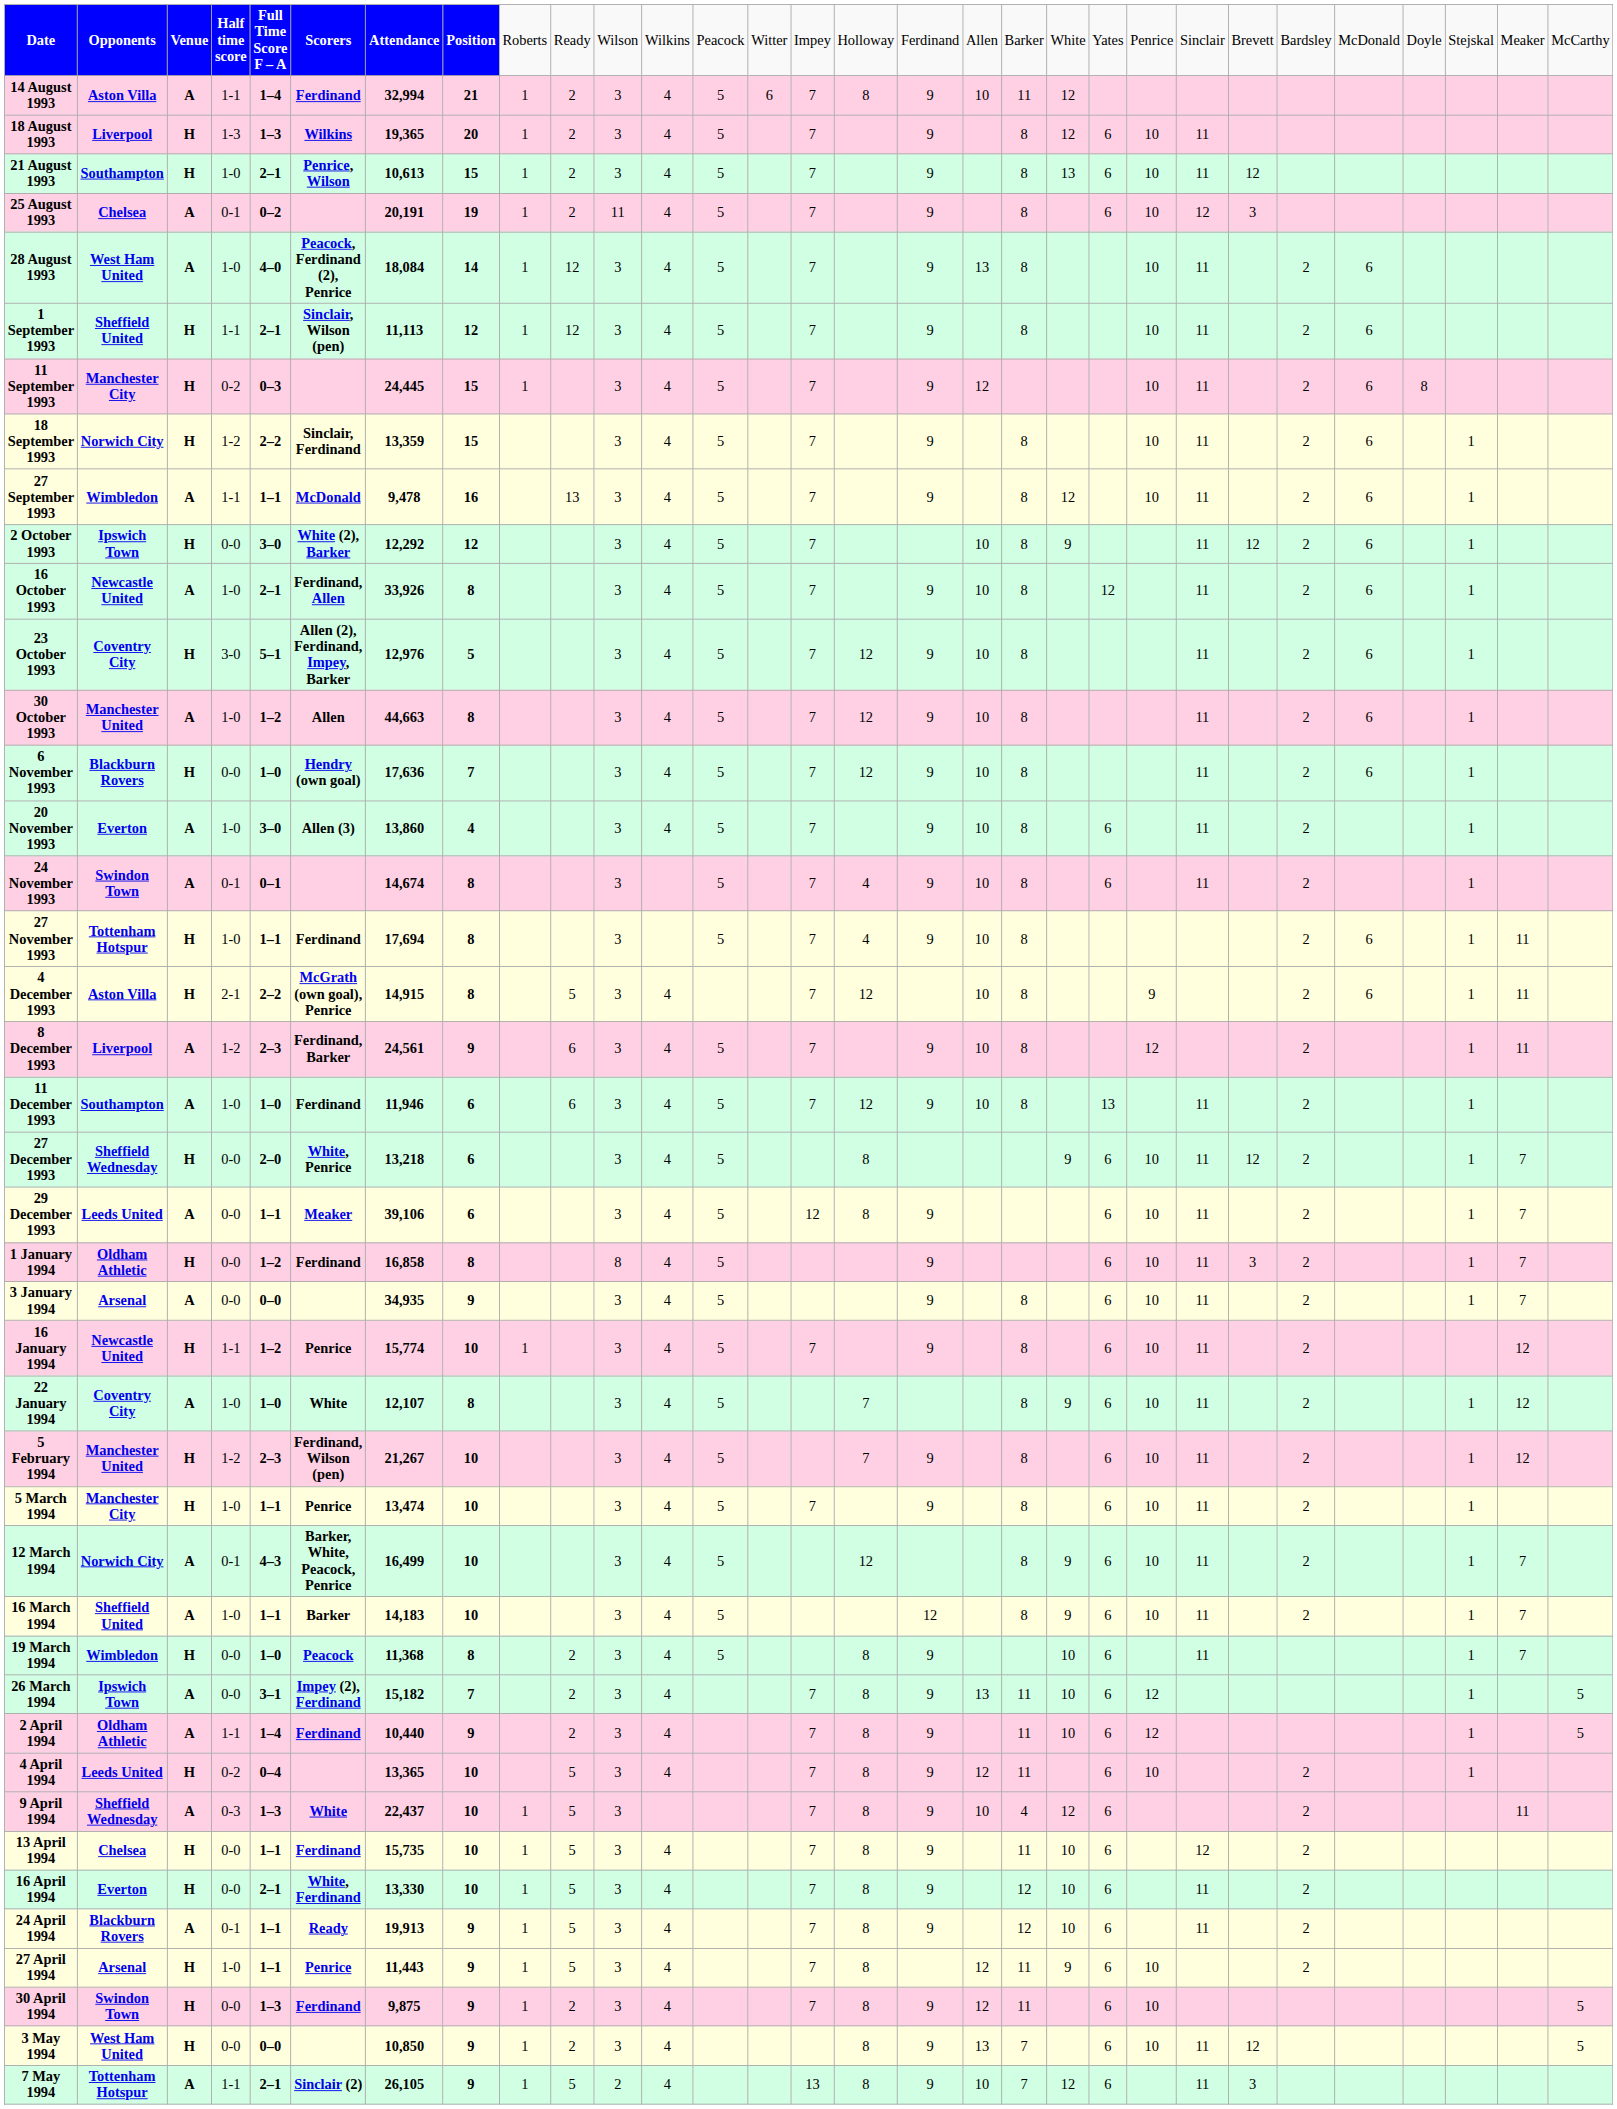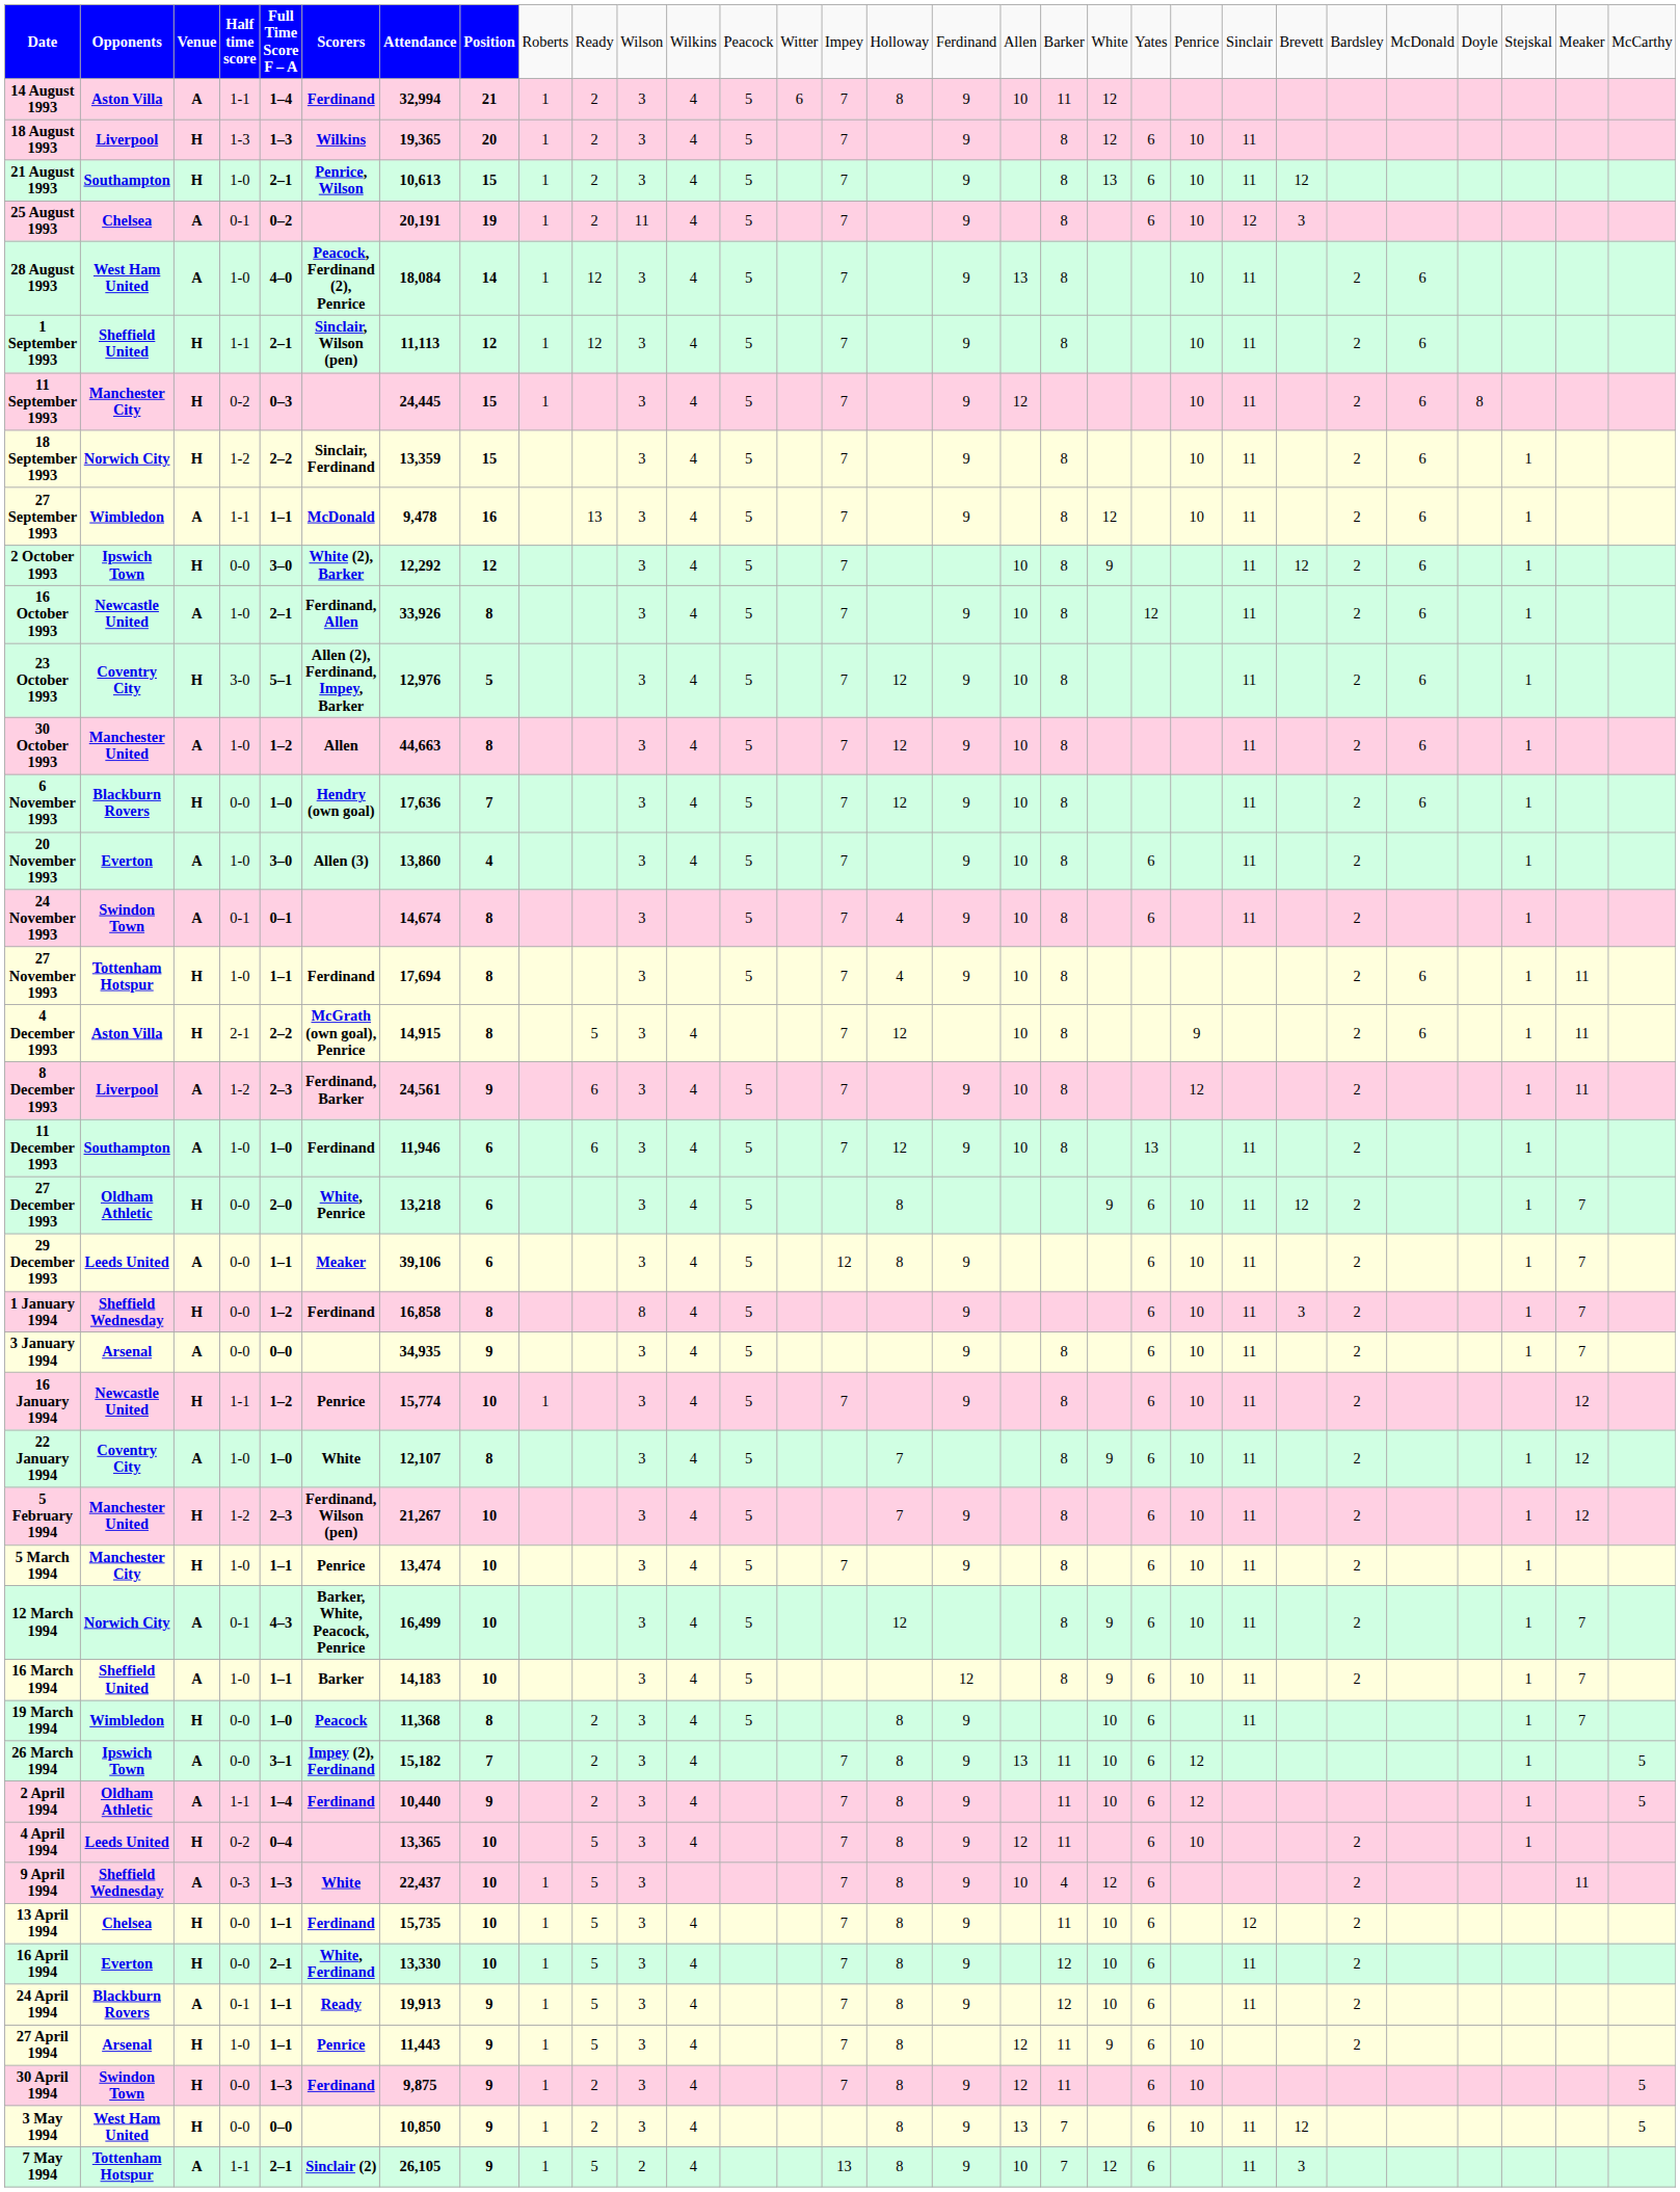27 December 1993 | column 2: Sheffield Wednesday -> Oldham Athletic
1 January 1994 | column 2: Oldham Athletic -> Sheffield Wednesday
